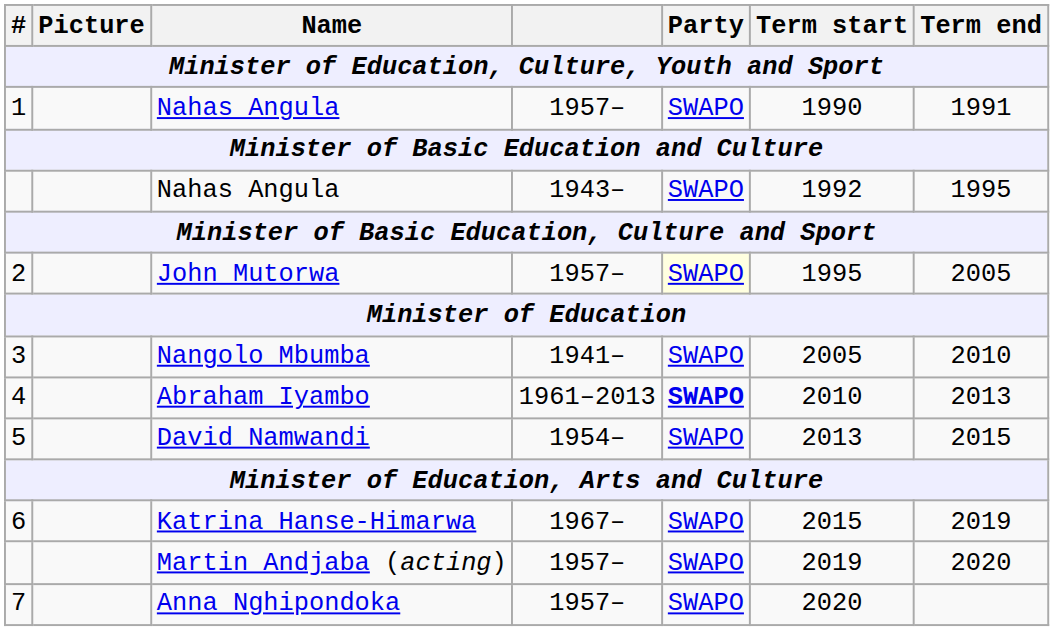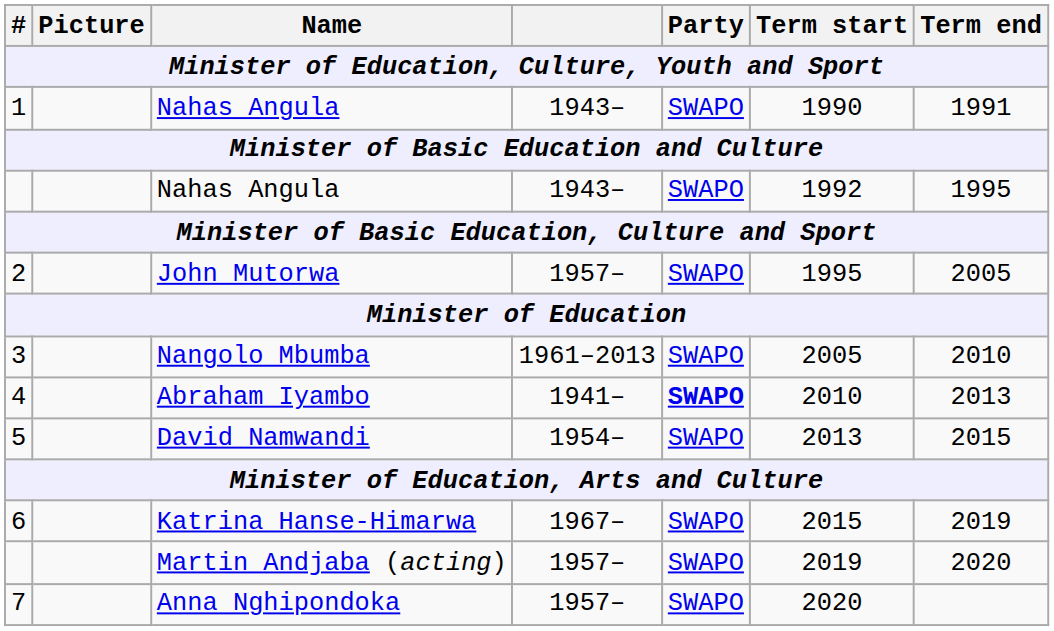1 | column 4: 1957– -> 1943–
2 | Party: lightyellow background -> no background
3 | column 4: 1941– -> 1961–2013
4 | column 4: 1961–2013 -> 1941–
